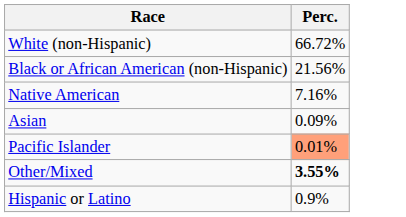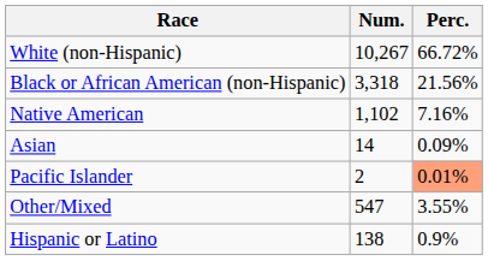+ column: Num. | 10,267 | 3,318 | 1,102 | 14 | 2 | 547 | 138
Other/Mixed | Perc.: bold -> normal
